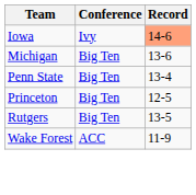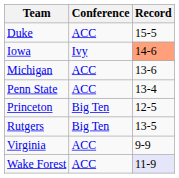+ row: Duke | ACC | 15-5
Michigan | Conference: Big Ten -> ACC
Penn State | Conference: Big Ten -> ACC
+ row: Virginia | ACC | 9-9
Wake Forest | Record: no background -> lavender background
